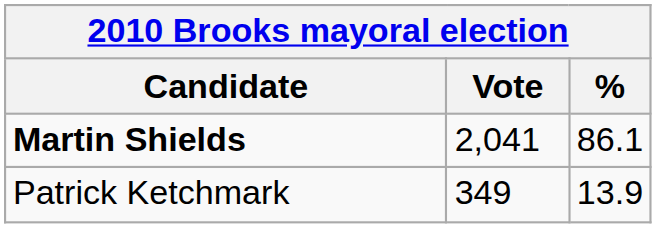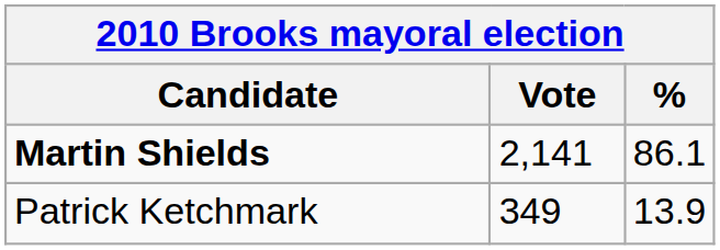Martin Shields | Vote: 2,041 -> 2,141
